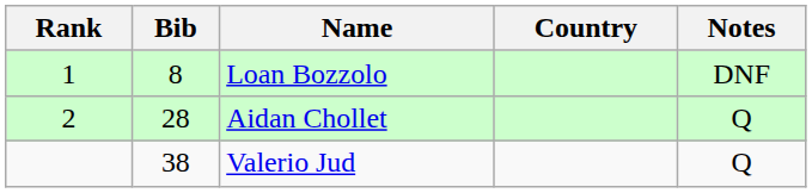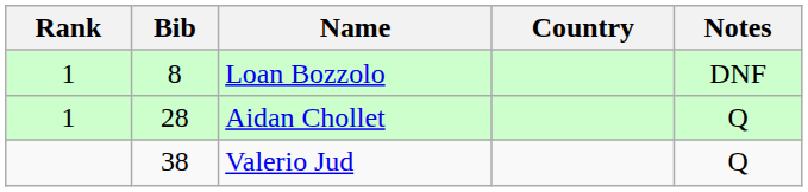Aidan Chollet | Rank: 2 -> 1
